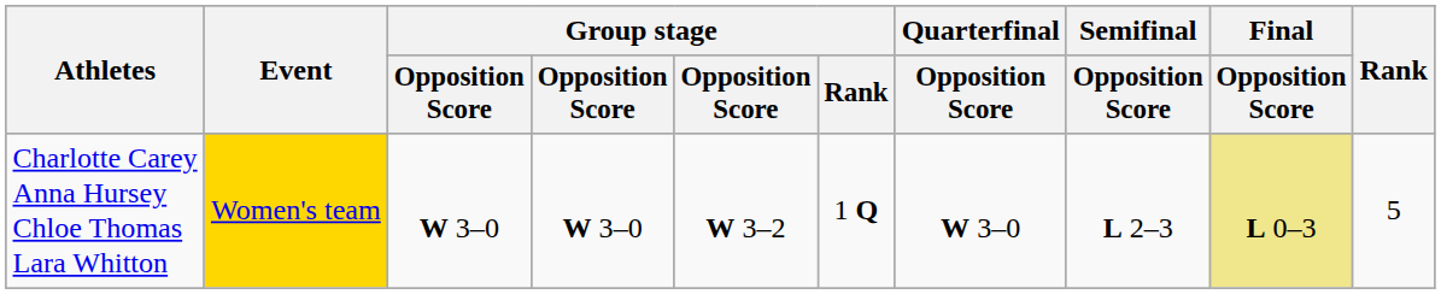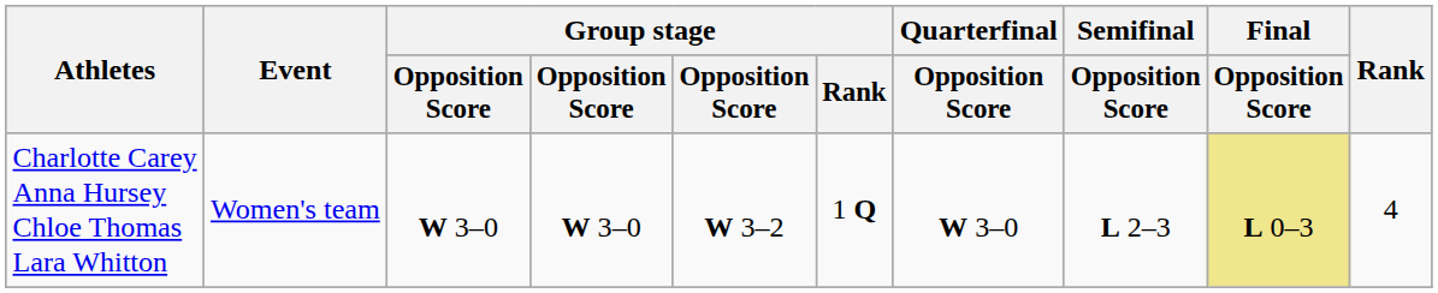Charlotte Carey Anna Hursey Chloe Thomas Lara Whitton | Event: gold background -> no background
Charlotte Carey Anna Hursey Chloe Thomas Lara Whitton | Rank: 5 -> 4
